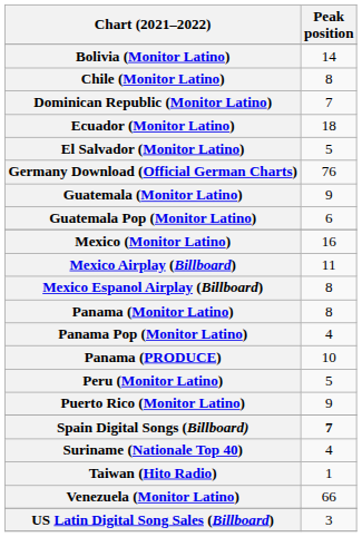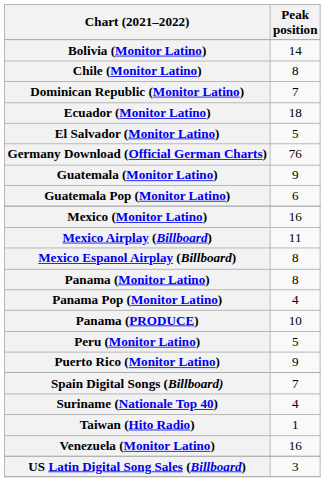Spain Digital Songs (Billboard) | Peak position: bold -> normal
Venezuela (Monitor Latino) | Peak position: 66 -> 16
